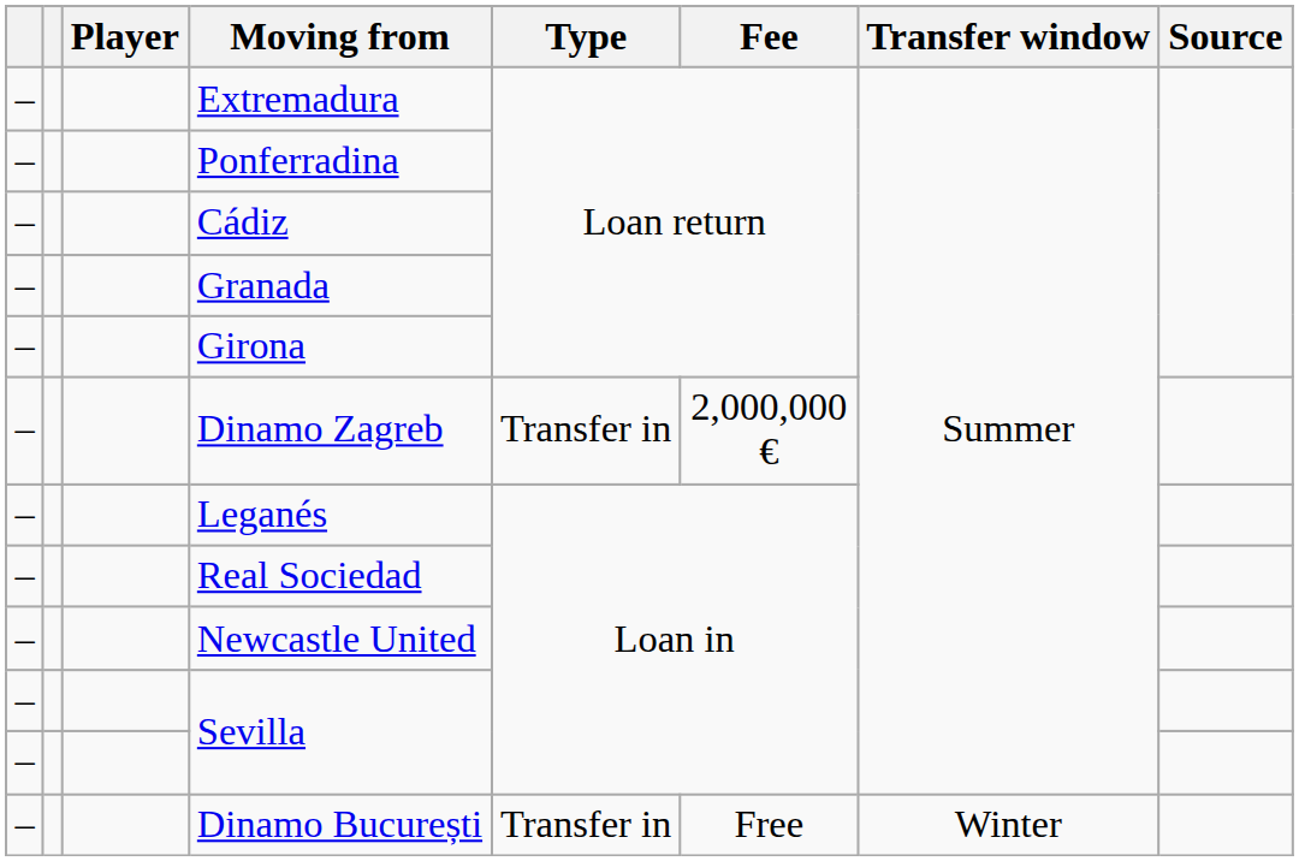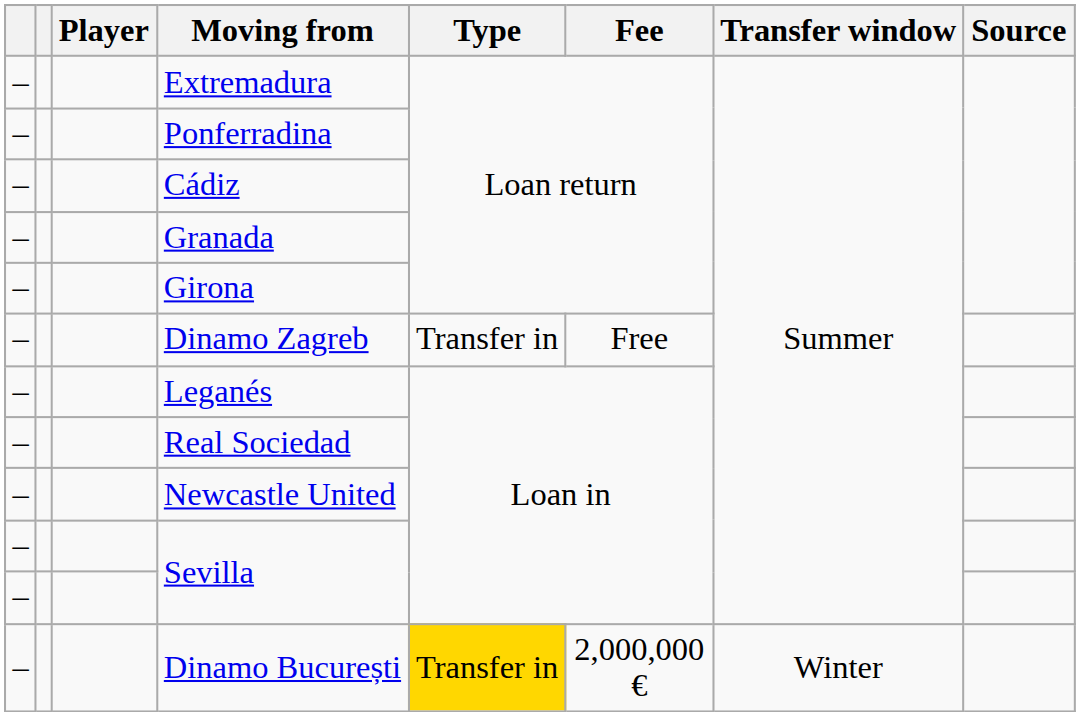Dinamo Zagreb | Fee: 2,000,000 € -> Free
Dinamo București | Type: no background -> gold background
Dinamo București | Fee: Free -> 2,000,000 €
